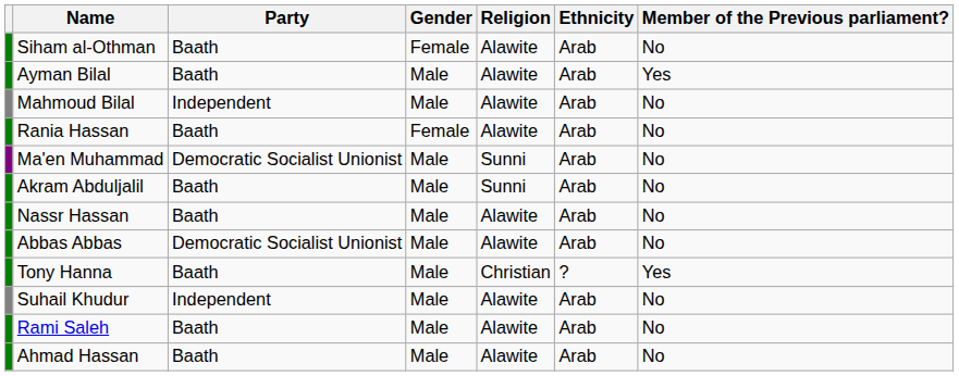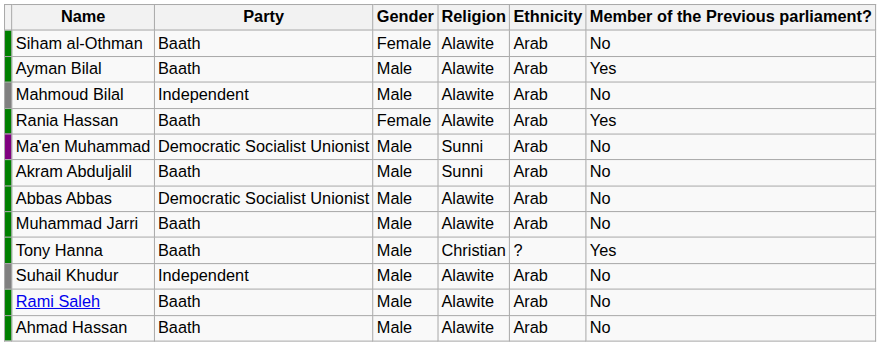Rania Hassan | Member of the Previous parliament?: No -> Yes
- row: Nassr Hassan | Baath | Male | Alawite | Arab | No
+ row: Muhammad Jarri | Baath | Male | Alawite | Arab | No
